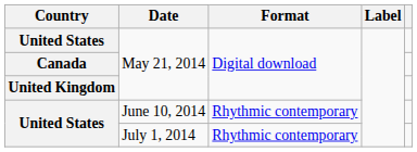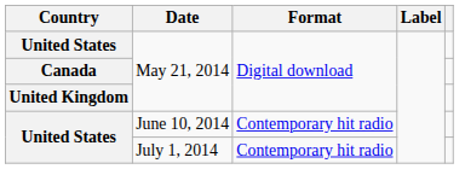United States / June 10, 2014 | Format: Rhythmic contemporary -> Contemporary hit radio
United States / July 1, 2014 | Format: Rhythmic contemporary -> Contemporary hit radio
